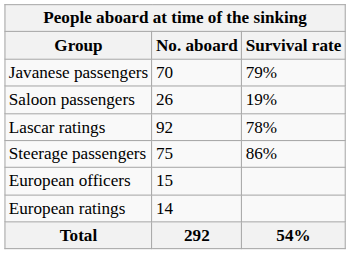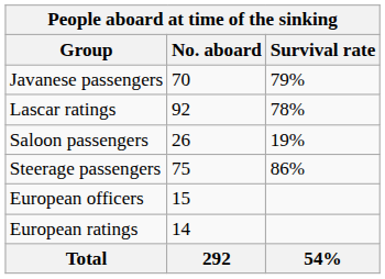rows swapped: Lascar ratings <-> Saloon passengers
